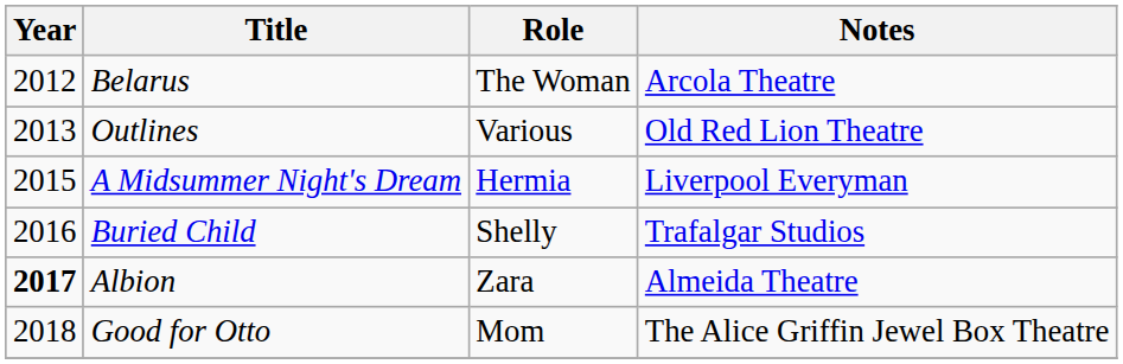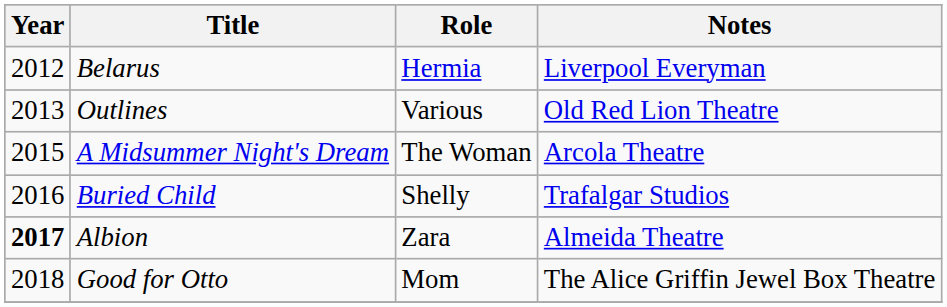Belarus | Role: The Woman -> Hermia
Belarus | Notes: Arcola Theatre -> Liverpool Everyman
A Midsummer Night's Dream | Role: Hermia -> The Woman
A Midsummer Night's Dream | Notes: Liverpool Everyman -> Arcola Theatre
